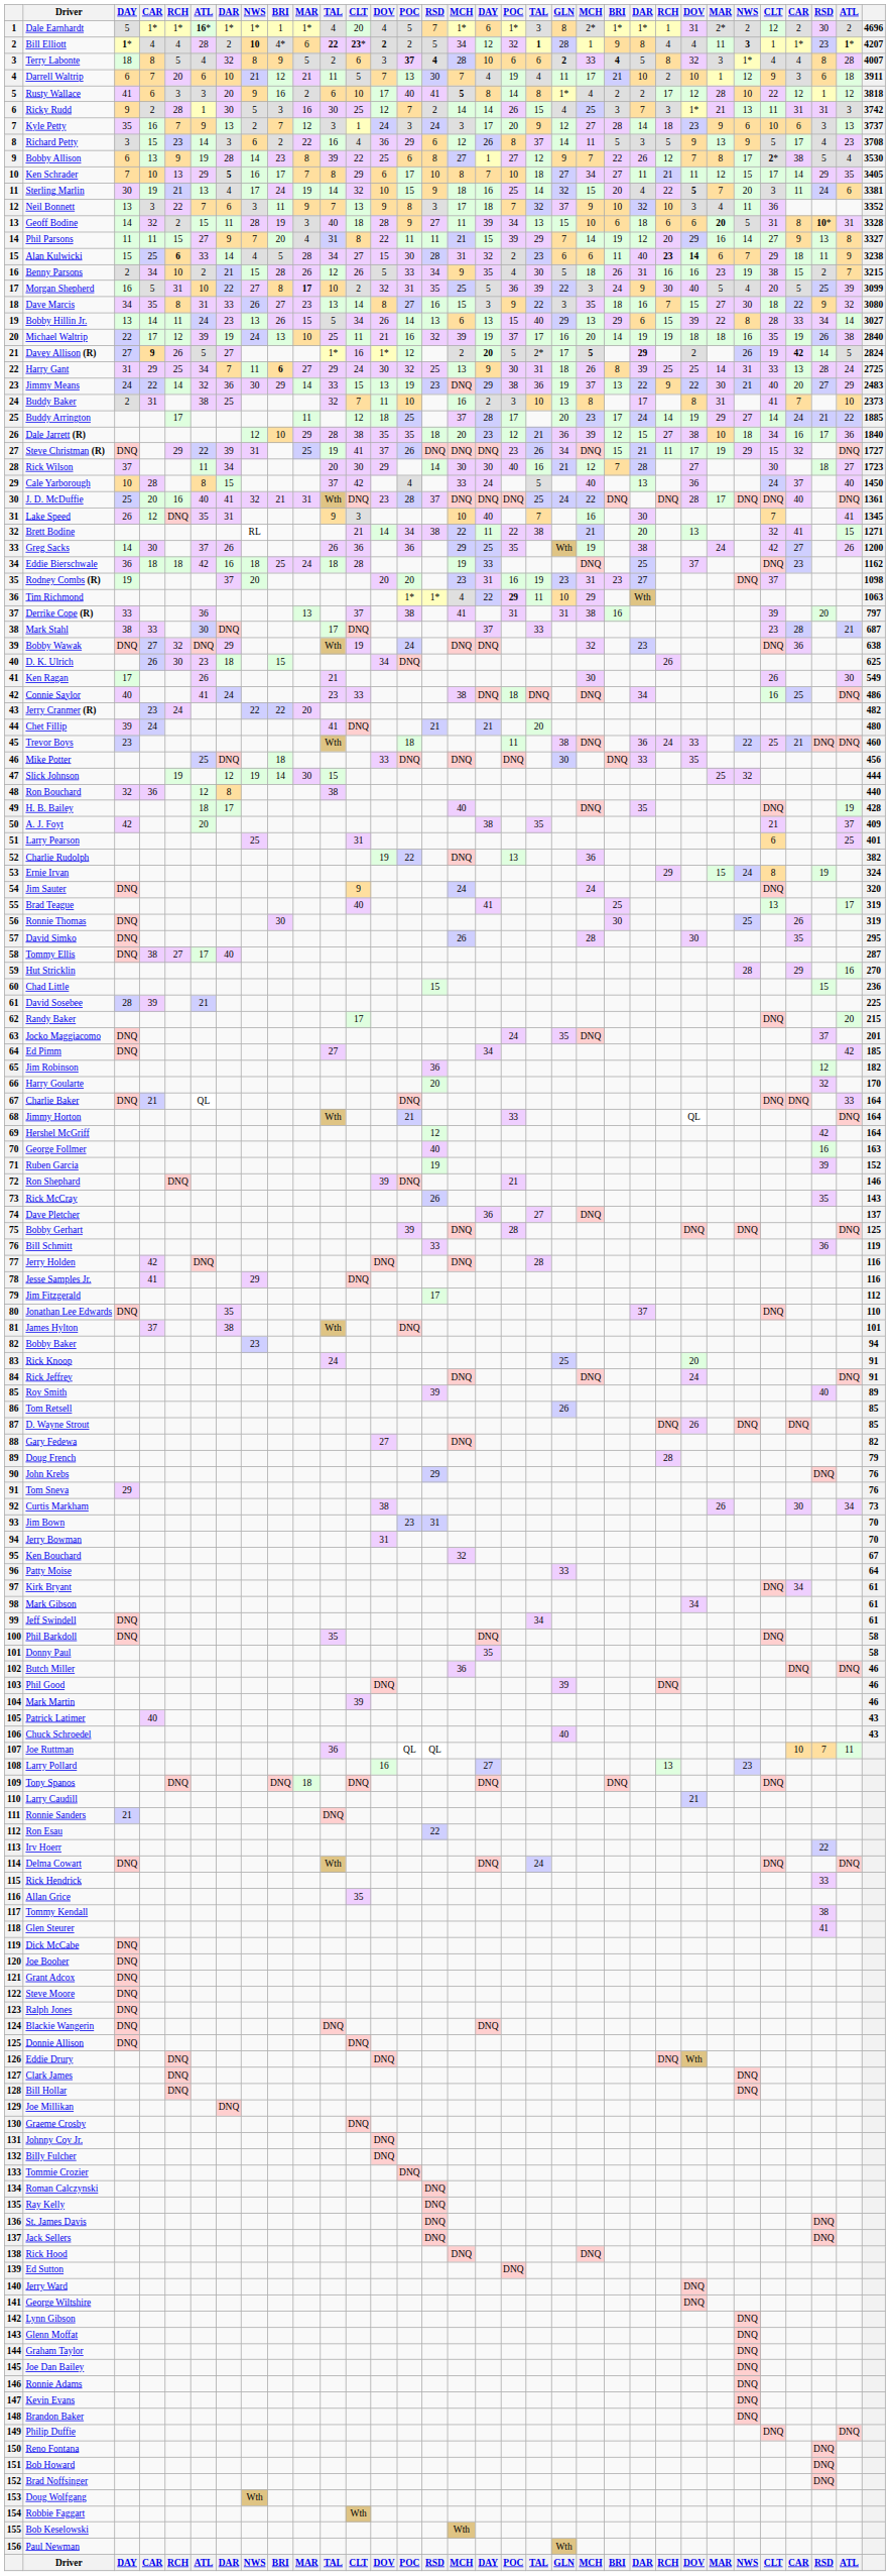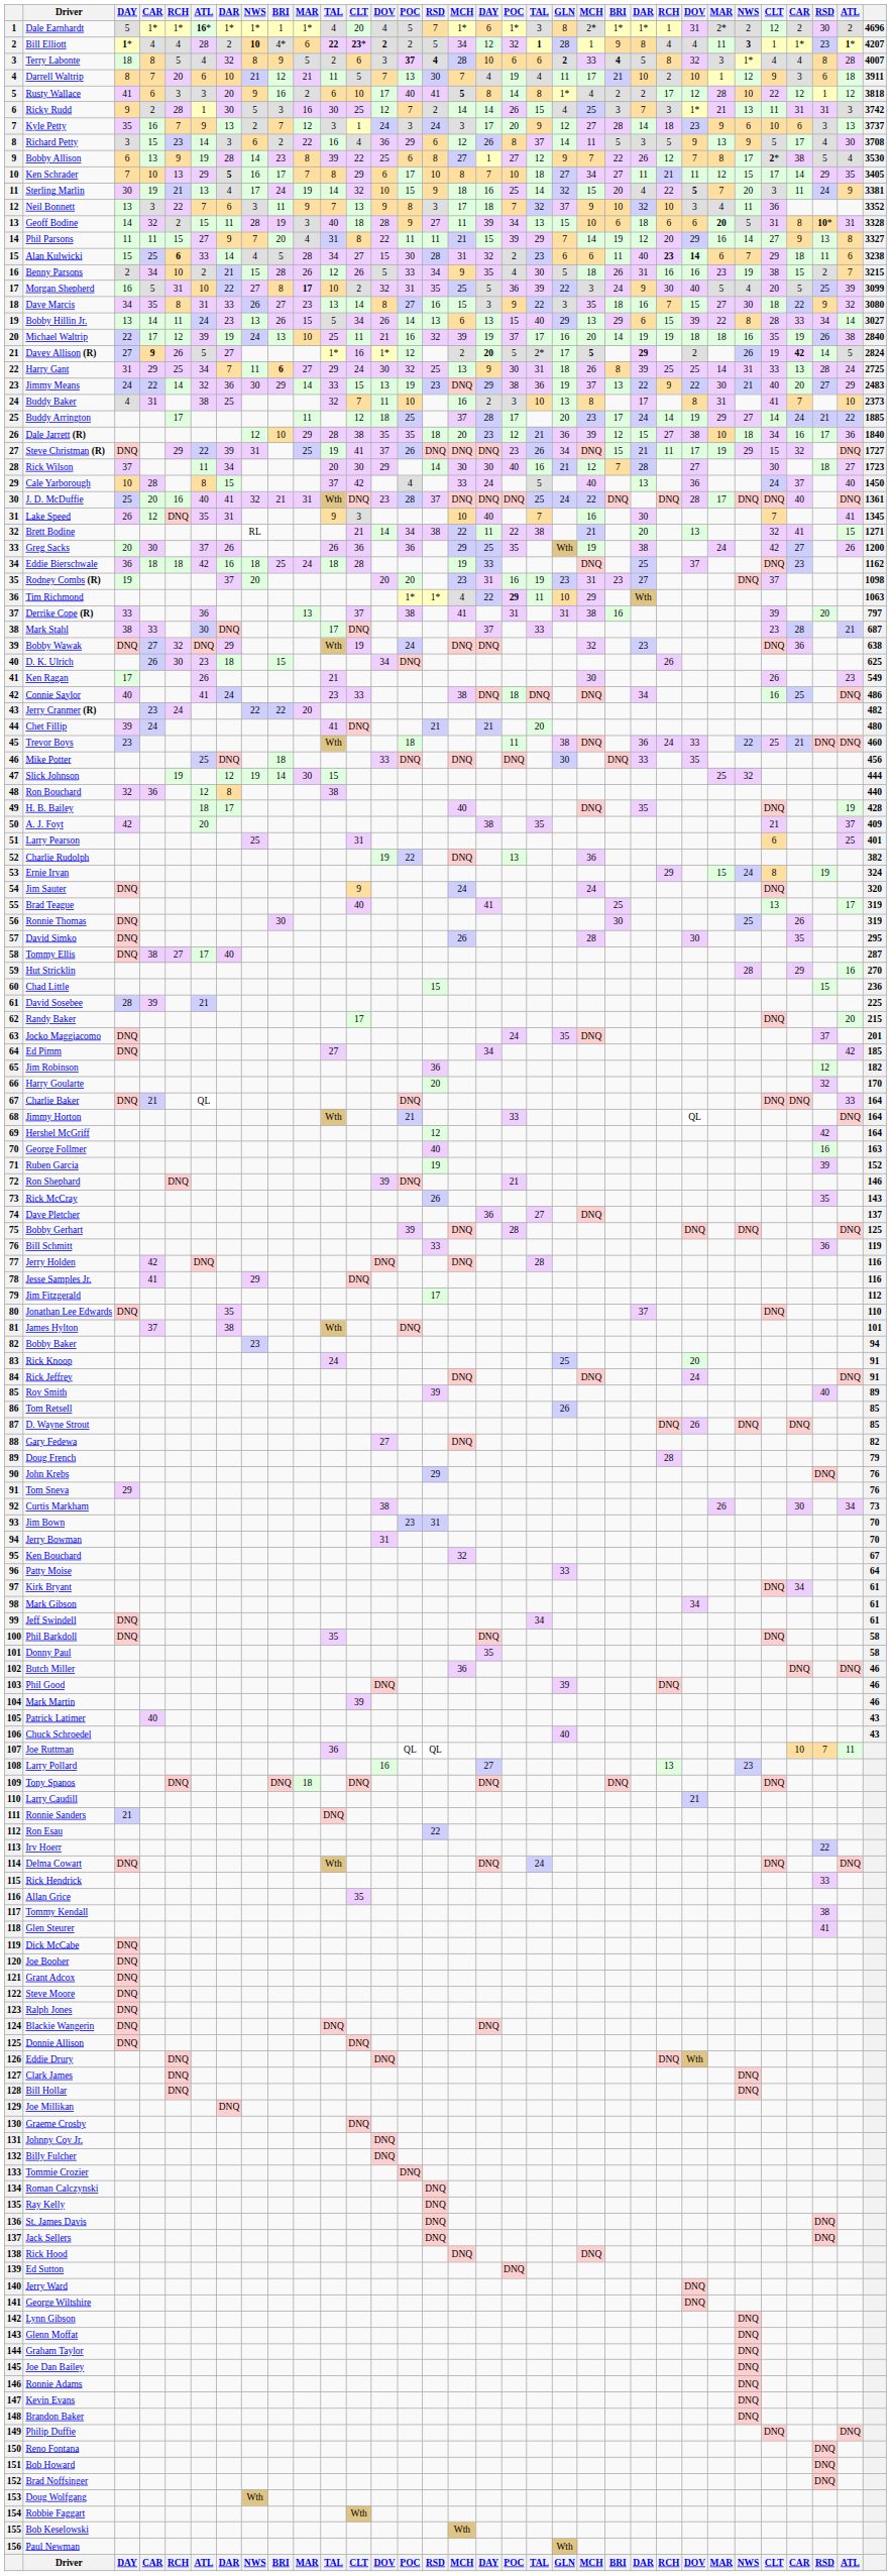Darrell Waltrip | column 3: 6 -> 8
Richard Petty | column 31: 23 -> 30
Sterling Marlin | column 31: 6 -> 9
Alan Kulwicki | column 31: 9 -> 6
Buddy Baker | column 3: 2 -> 4
Greg Sacks | column 3: 14 -> 20
Ken Ragan | column 31: 30 -> 23
